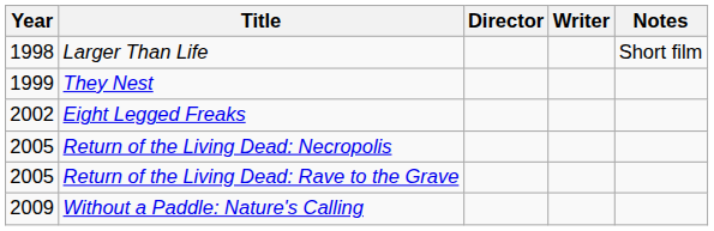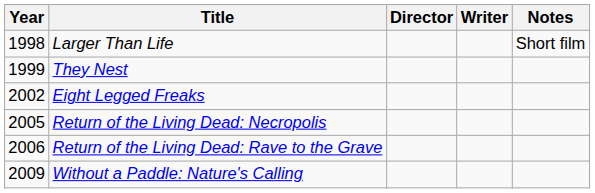Return of the Living Dead: Rave to the Grave | Year: 2005 -> 2006
